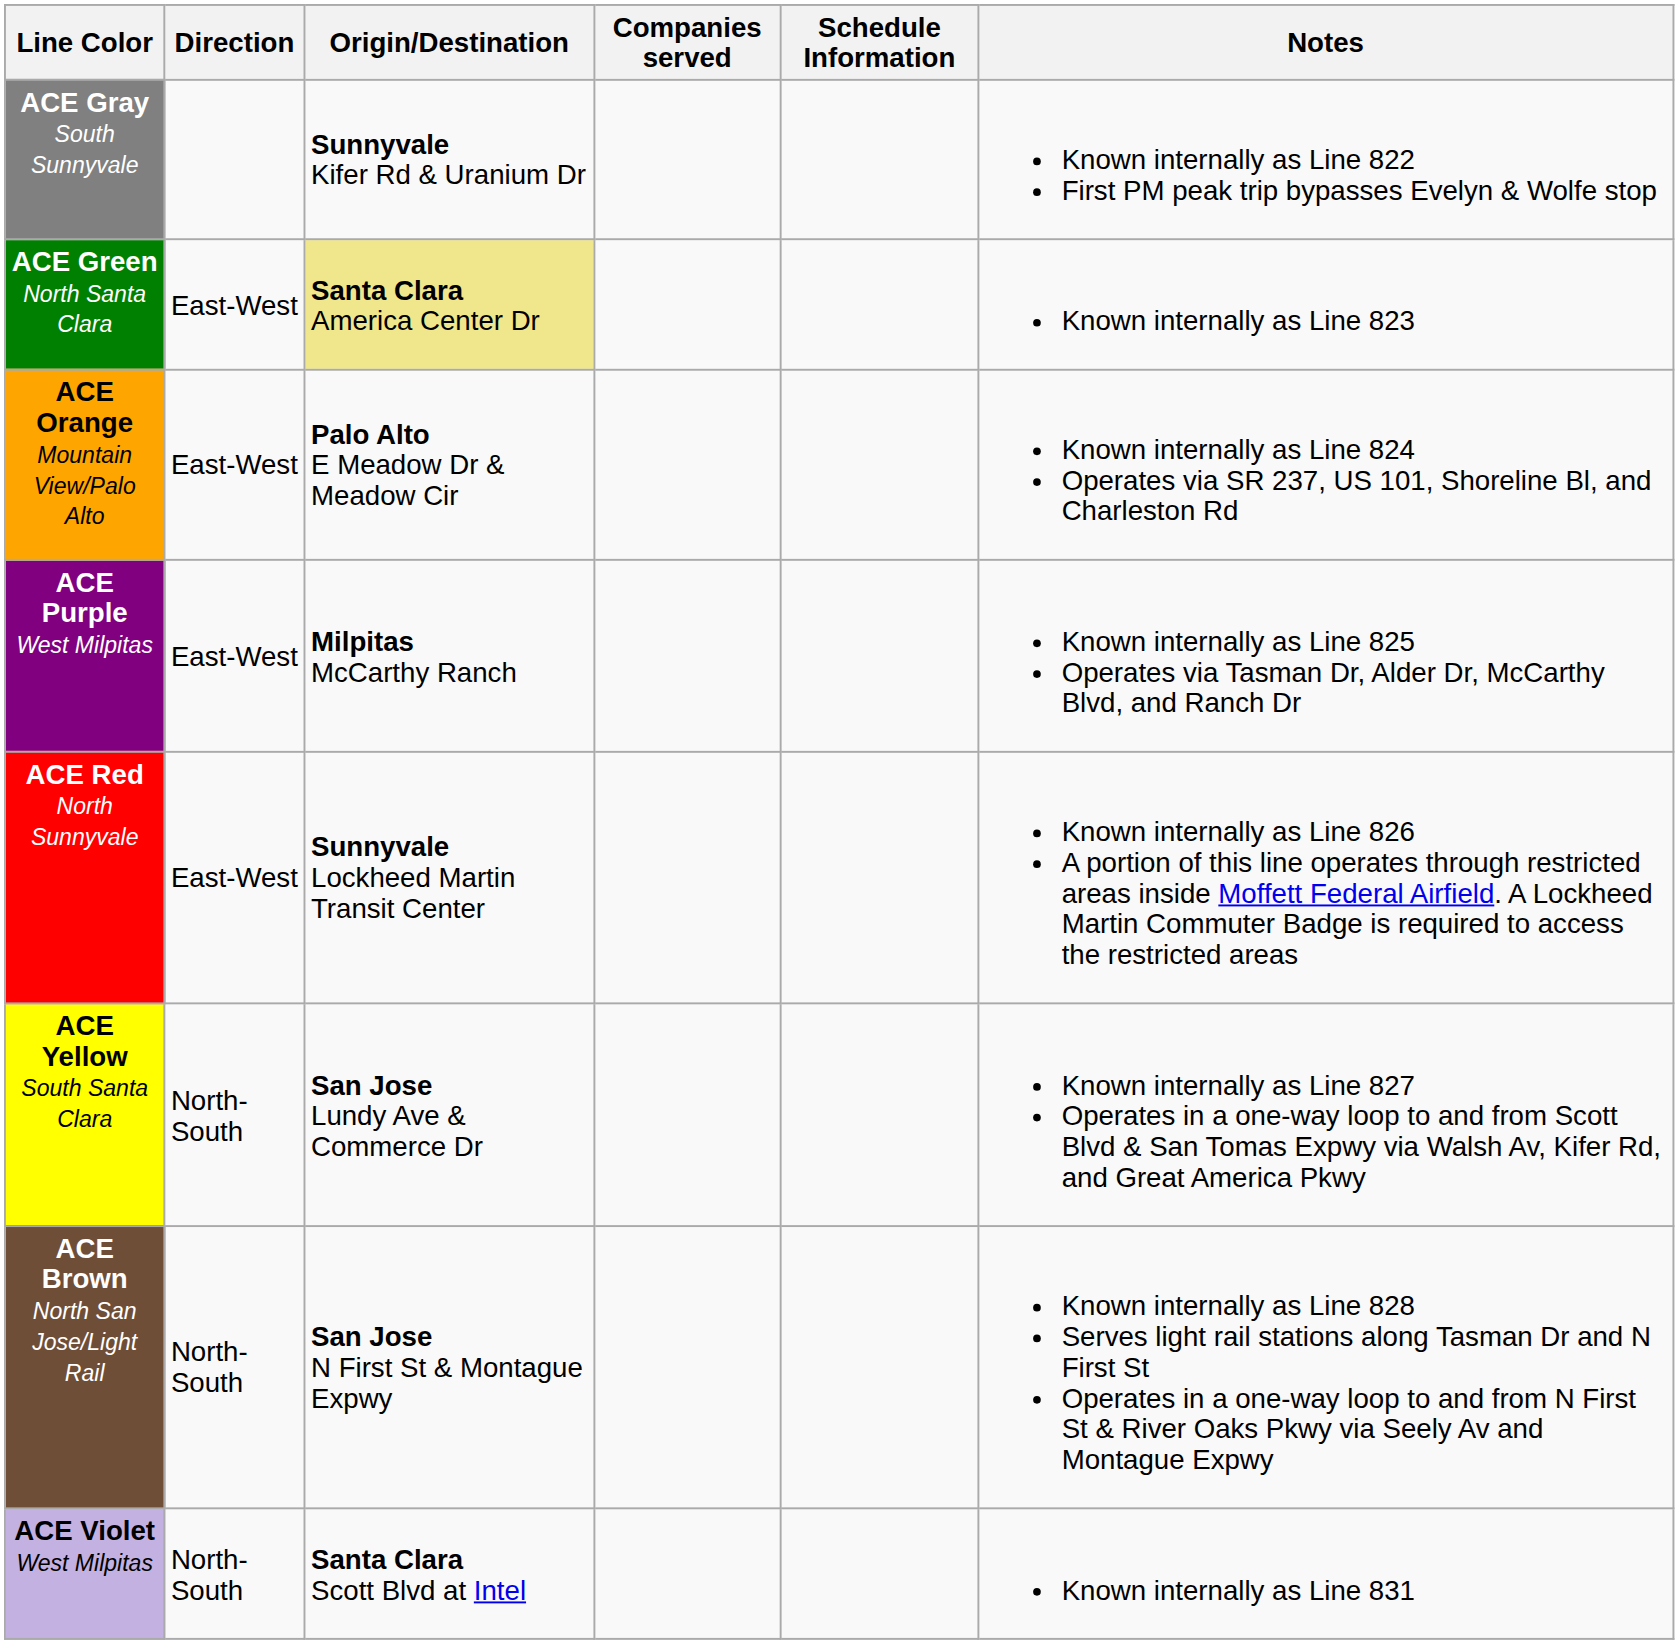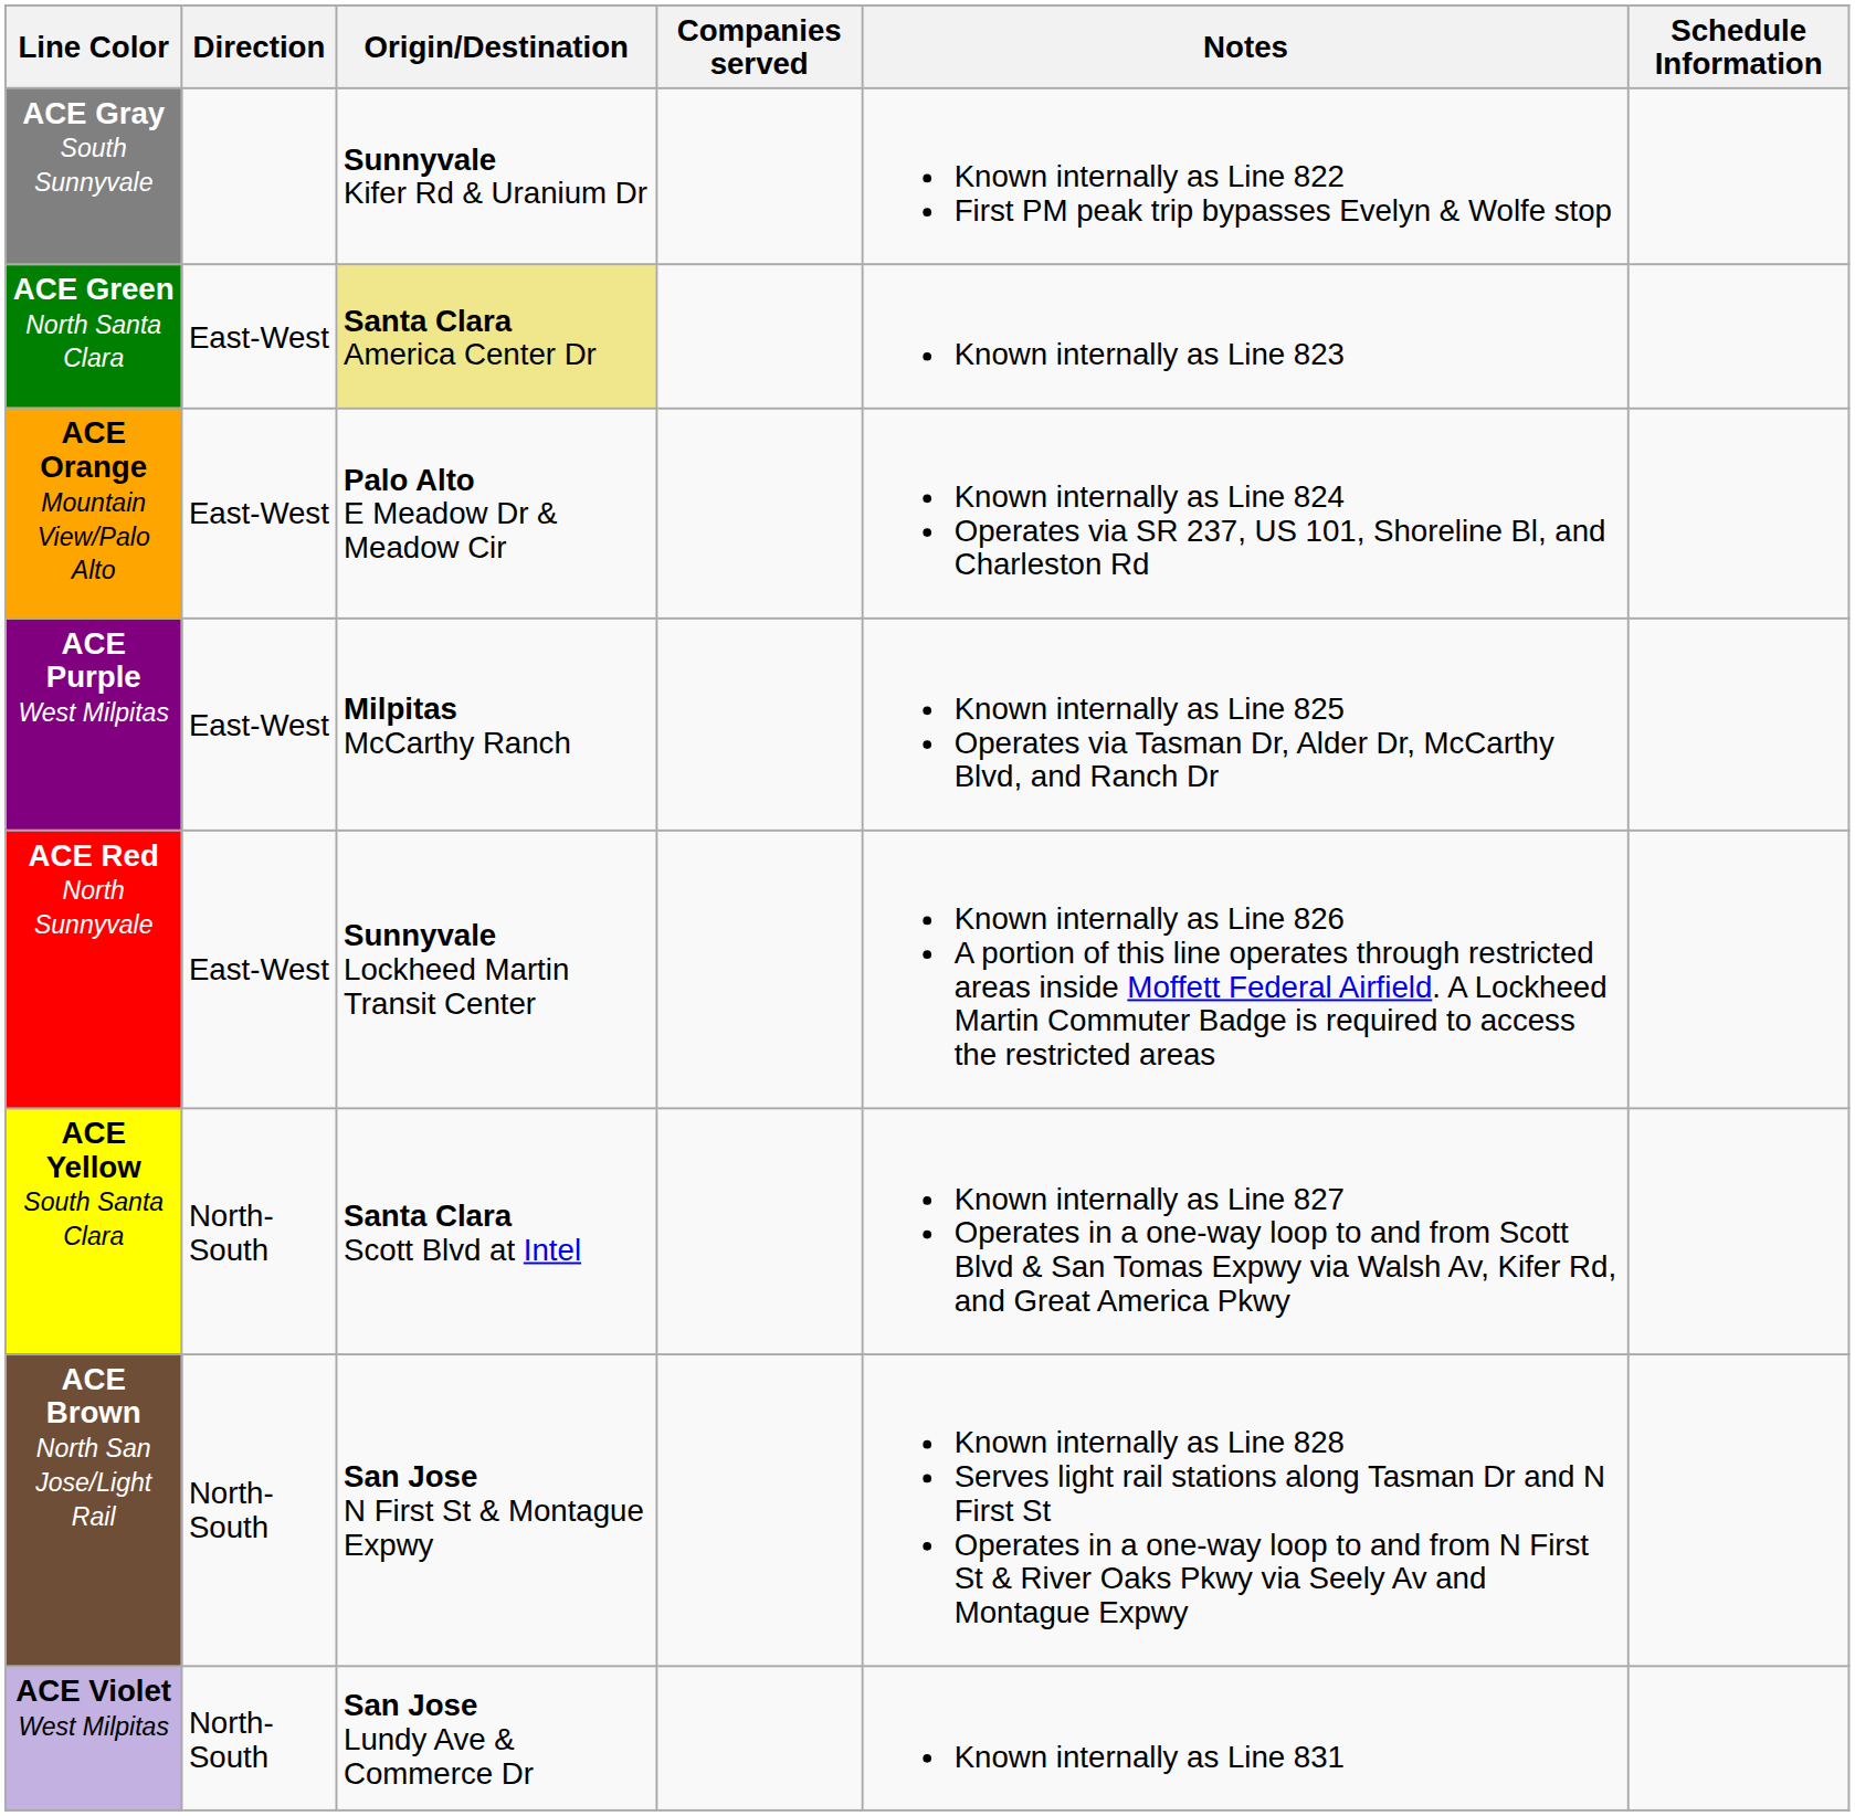columns swapped: Schedule Information <-> Notes
ACE Yellow South Santa Clara | Origin/Destination: San Jose Lundy Ave & Commerce Dr -> Santa Clara Scott Blvd at Intel
ACE Violet West Milpitas | Origin/Destination: Santa Clara Scott Blvd at Intel -> San Jose Lundy Ave & Commerce Dr
